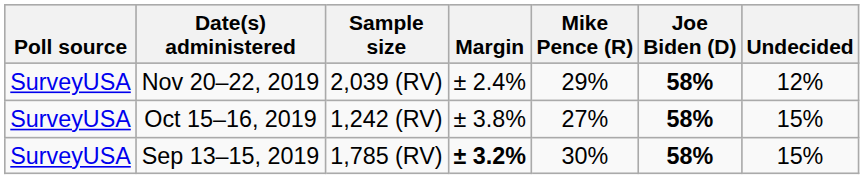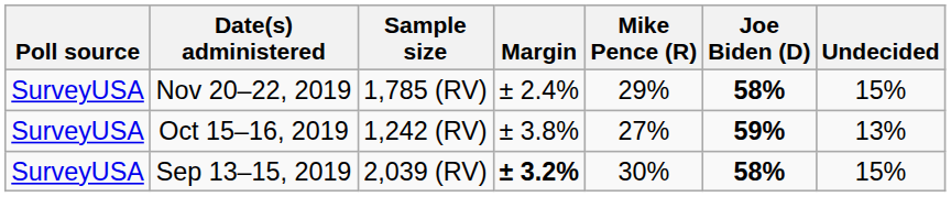Nov 20–22, 2019 | Sample size: 2,039 (RV) -> 1,785 (RV)
Nov 20–22, 2019 | Undecided: 12% -> 15%
Oct 15–16, 2019 | Joe Biden (D): 58% -> 59%
Oct 15–16, 2019 | Undecided: 15% -> 13%
Sep 13–15, 2019 | Sample size: 1,785 (RV) -> 2,039 (RV)
